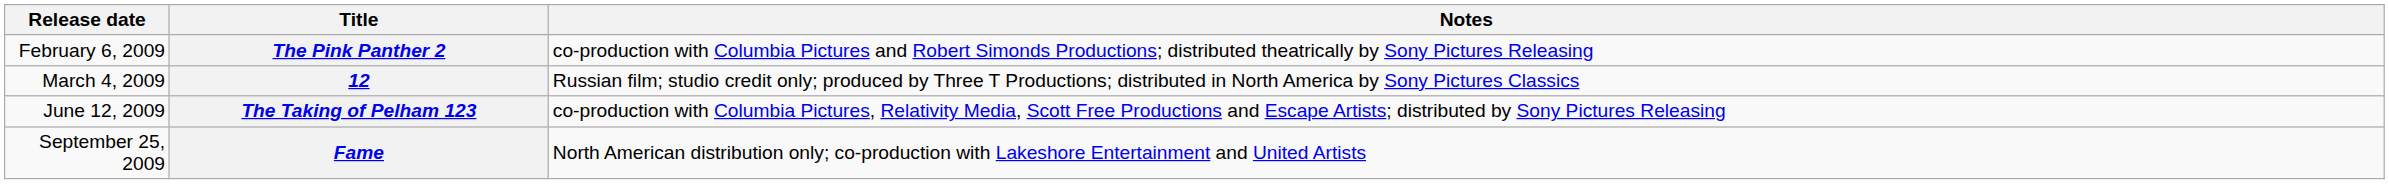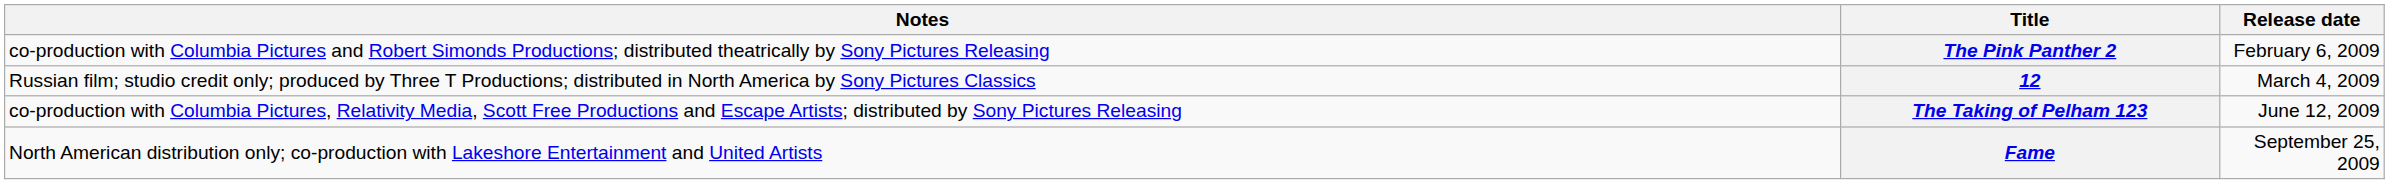columns swapped: Release date <-> Notes
